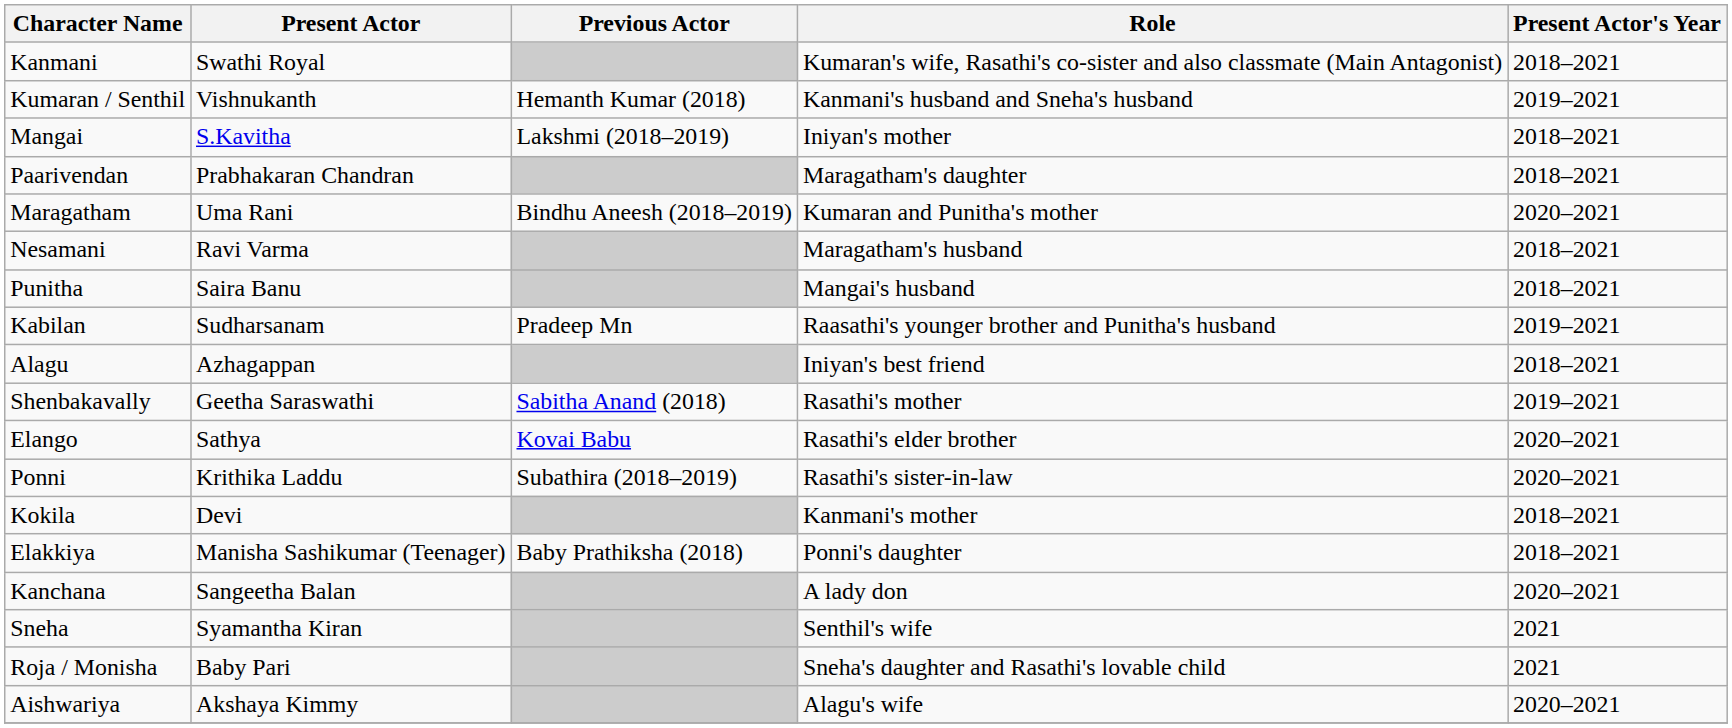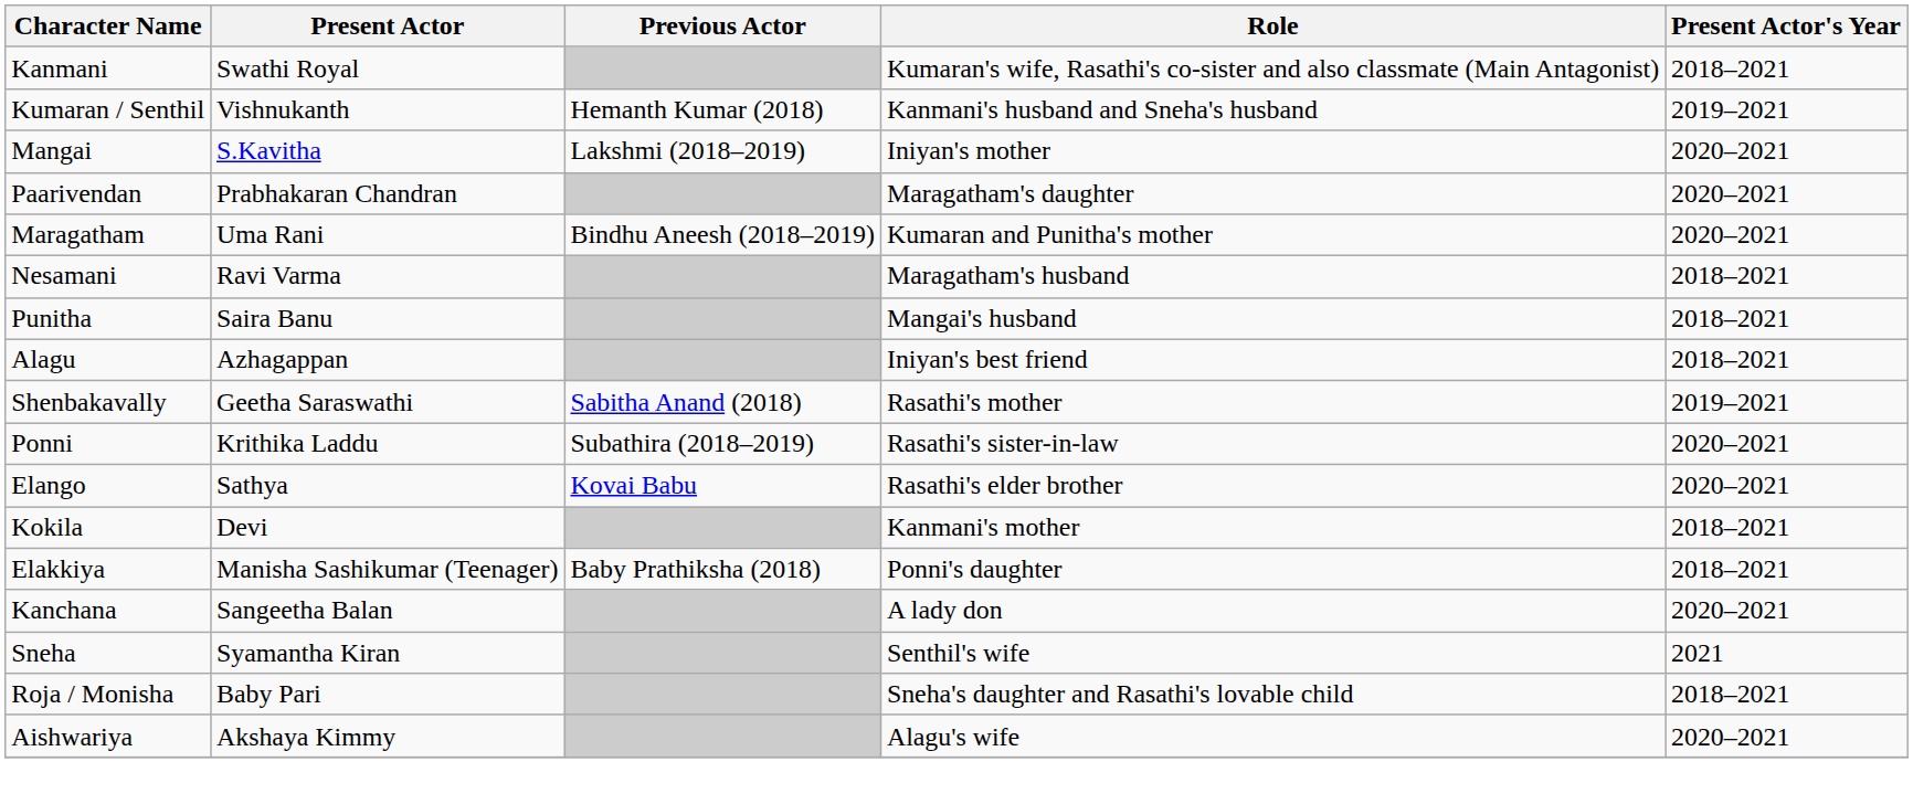Mangai | Present Actor's Year: 2018–2021 -> 2020–2021
Paarivendan | Present Actor's Year: 2018–2021 -> 2020–2021
- row: Kabilan | Sudharsanam | Pradeep Mn | Raasathi's younger brother and Punitha's husband | 2019–2021
rows swapped: Ponni <-> Elango
Roja / Monisha | Present Actor's Year: 2021 -> 2018–2021
